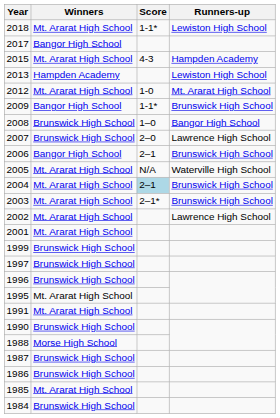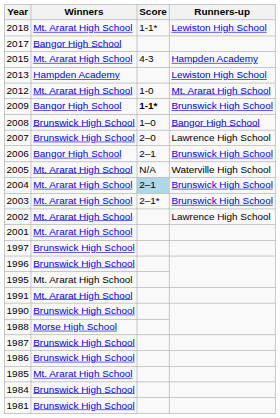2009 | Score: normal -> bold
- row: 1999 | Brunswick High School
+ row: 1981 | Brunswick High School
